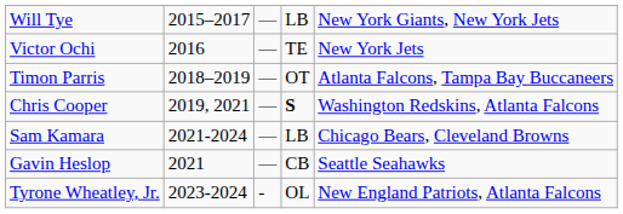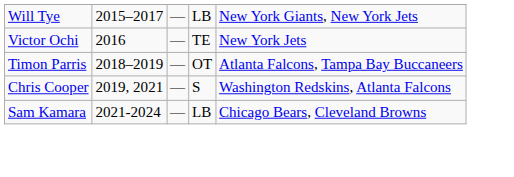Chris Cooper | column 4: bold -> normal
- row: Gavin Heslop | 2021 | — | CB | Seattle Seahawks
- row: Tyrone Wheatley, Jr. | 2023-2024 | - | OL | New England Patriots, Atlanta Falcons
